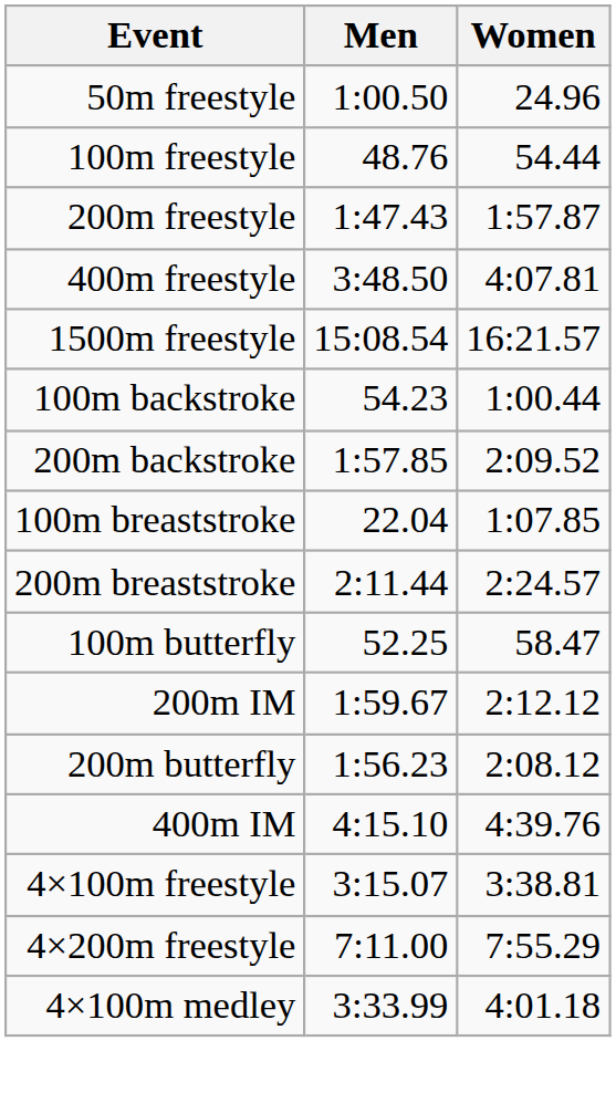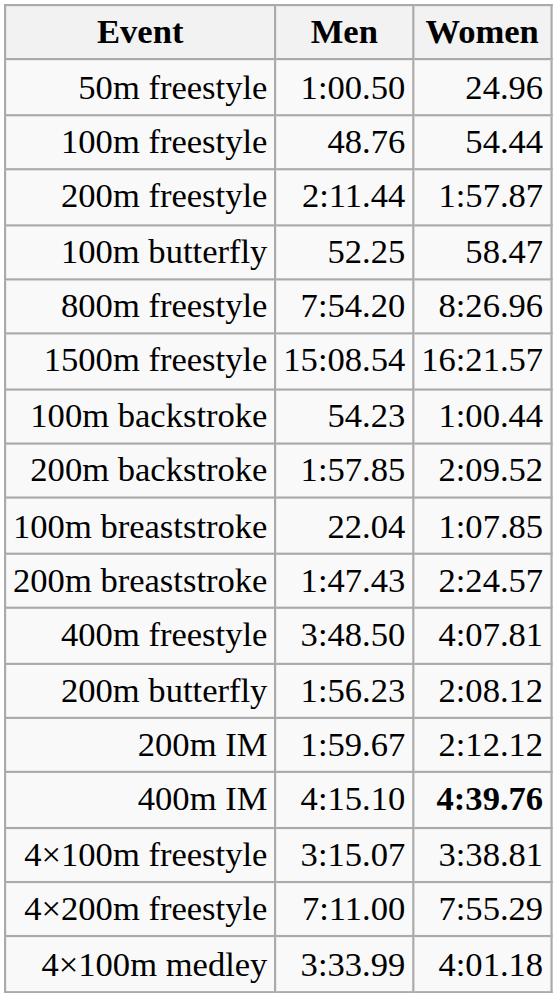200m freestyle | Men: 1:47.43 -> 2:11.44
rows swapped: 400m freestyle <-> 100m butterfly
+ row: 800m freestyle | 7:54.20 | 8:26.96
200m breaststroke | Men: 2:11.44 -> 1:47.43
rows swapped: 200m butterfly <-> 200m IM
400m IM | Women: normal -> bold
